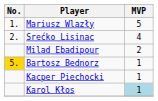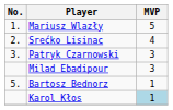+ row: 3. | Patryk Czarnowski | 3
Milad Ebadipour | MVP: 2 -> 3
Bartosz Bednorz | No.: gold background -> no background
- row: Kacper Piechocki | 1
